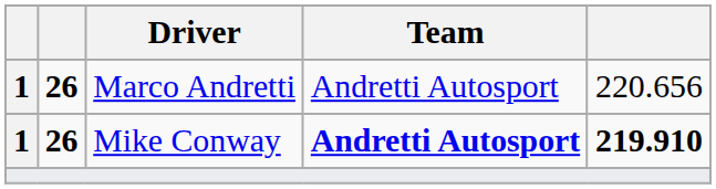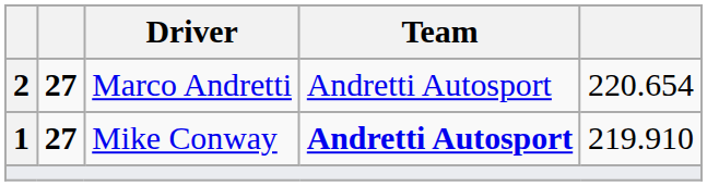Marco Andretti | column 1: 1 -> 2
Marco Andretti | column 2: 26 -> 27
Marco Andretti | column 5: 220.656 -> 220.654
Mike Conway | column 2: 26 -> 27
Mike Conway | column 5: bold -> normal
